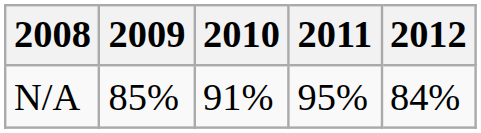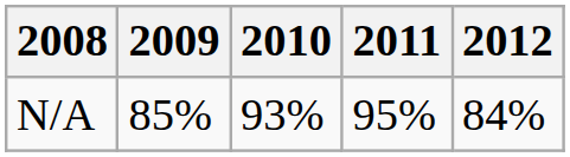N/A | 2010: 91% -> 93%
